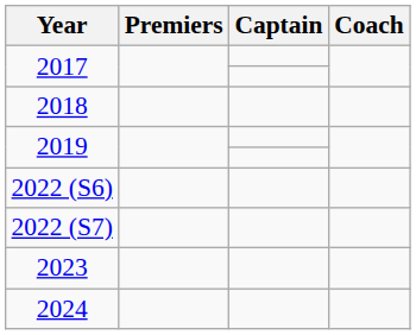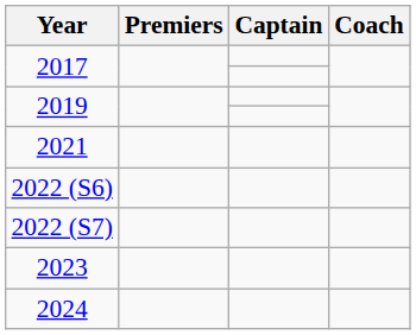- row: 2018
+ row: 2021
